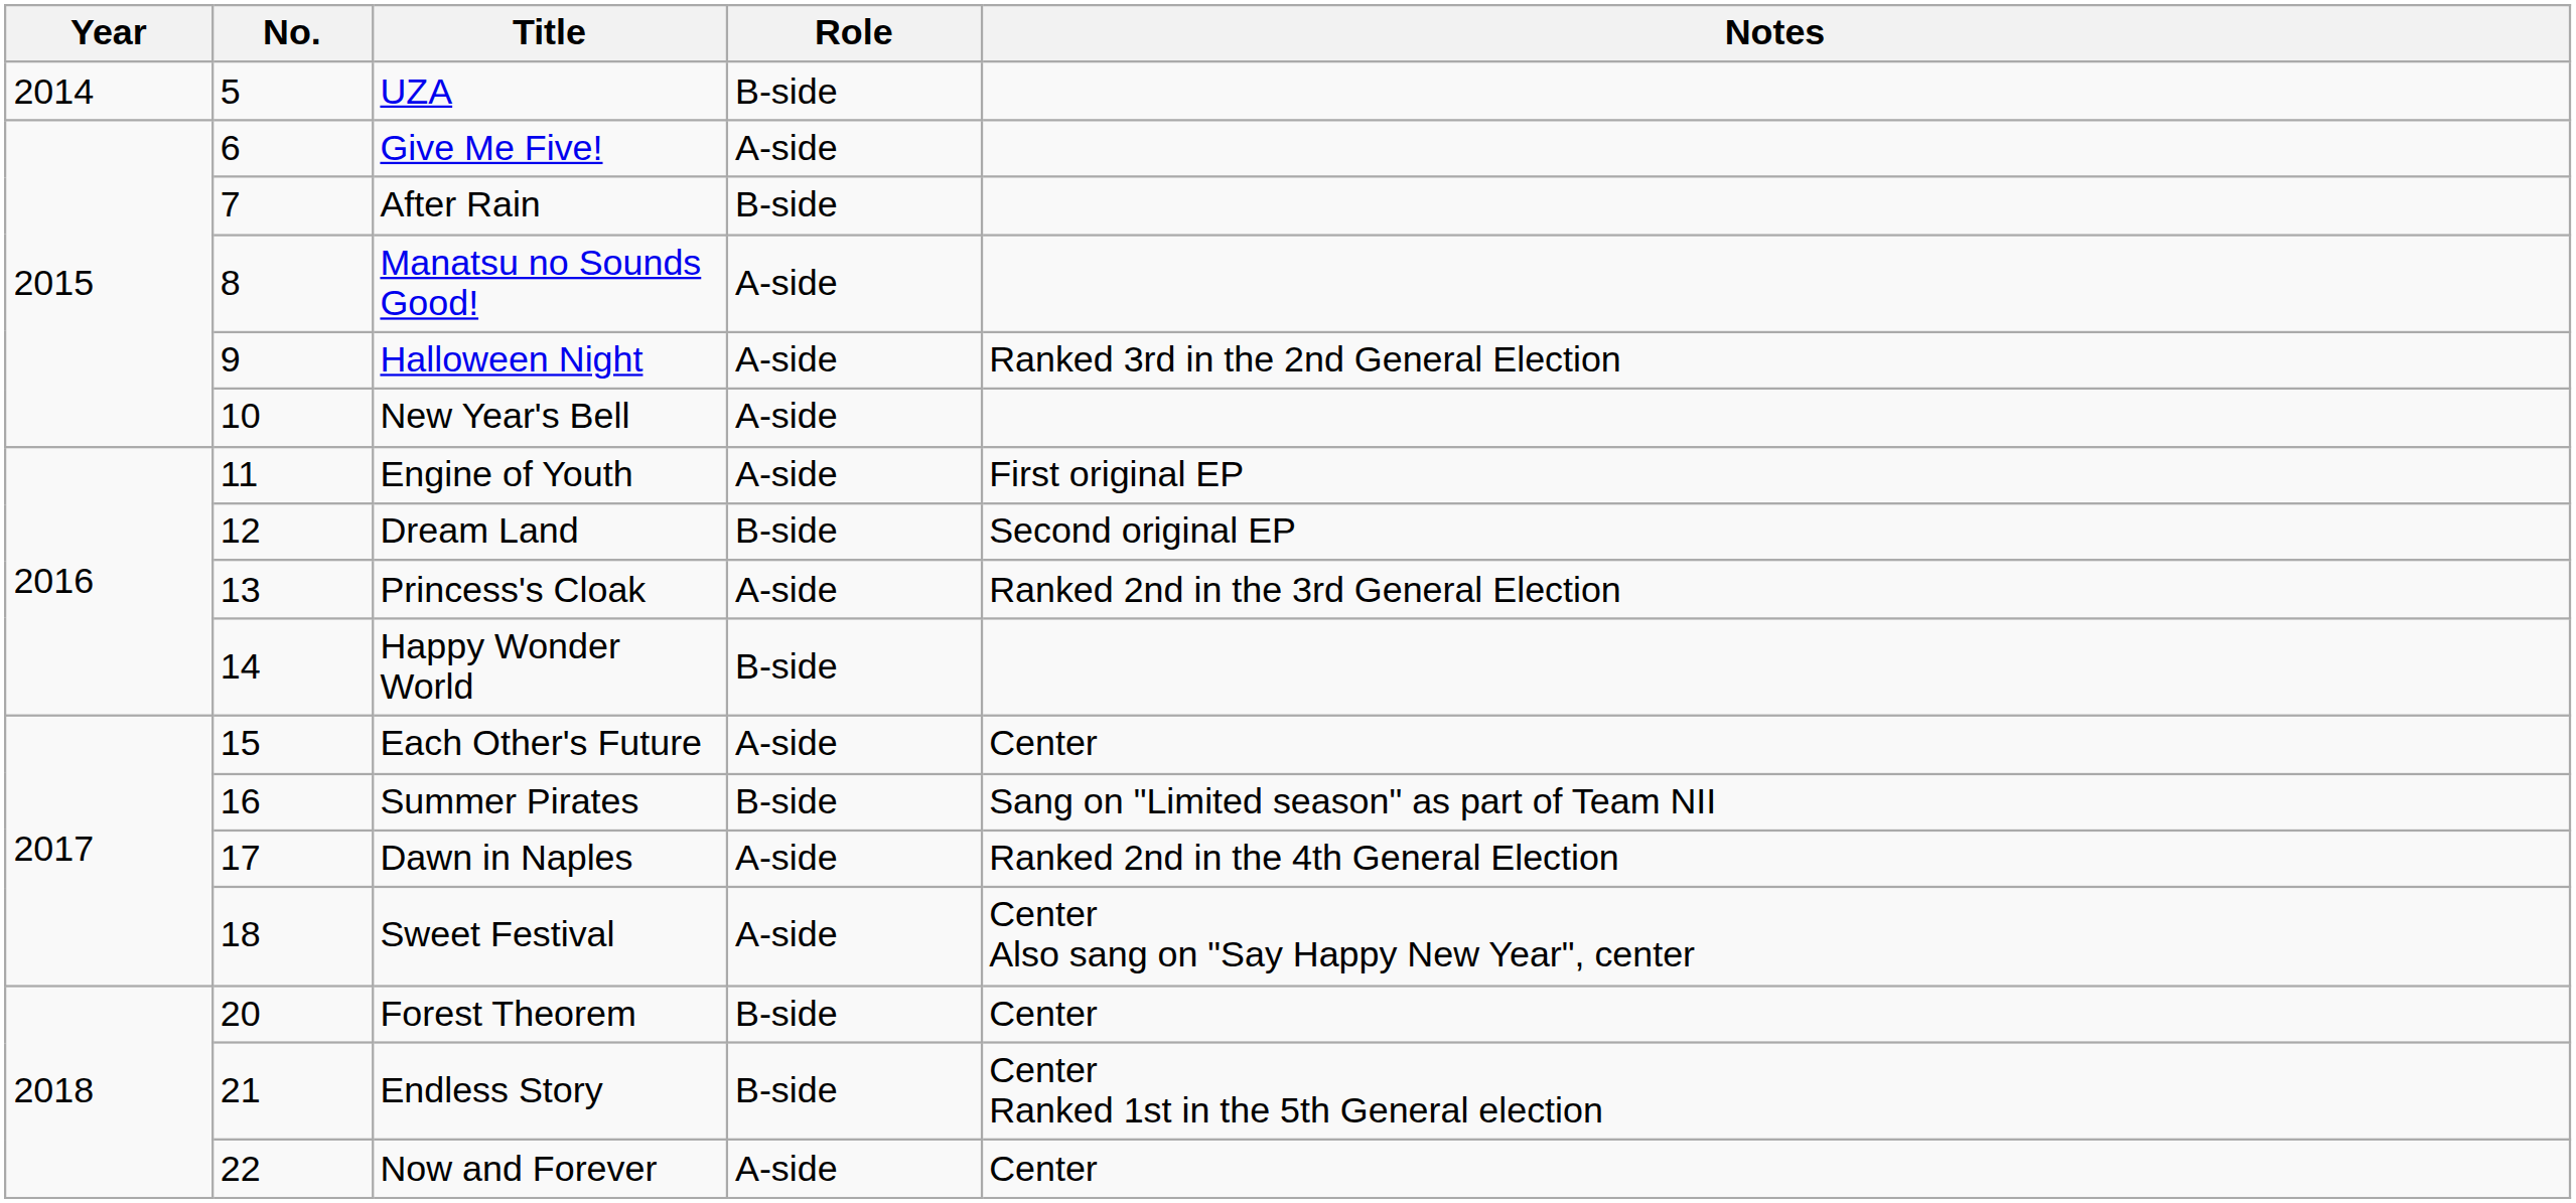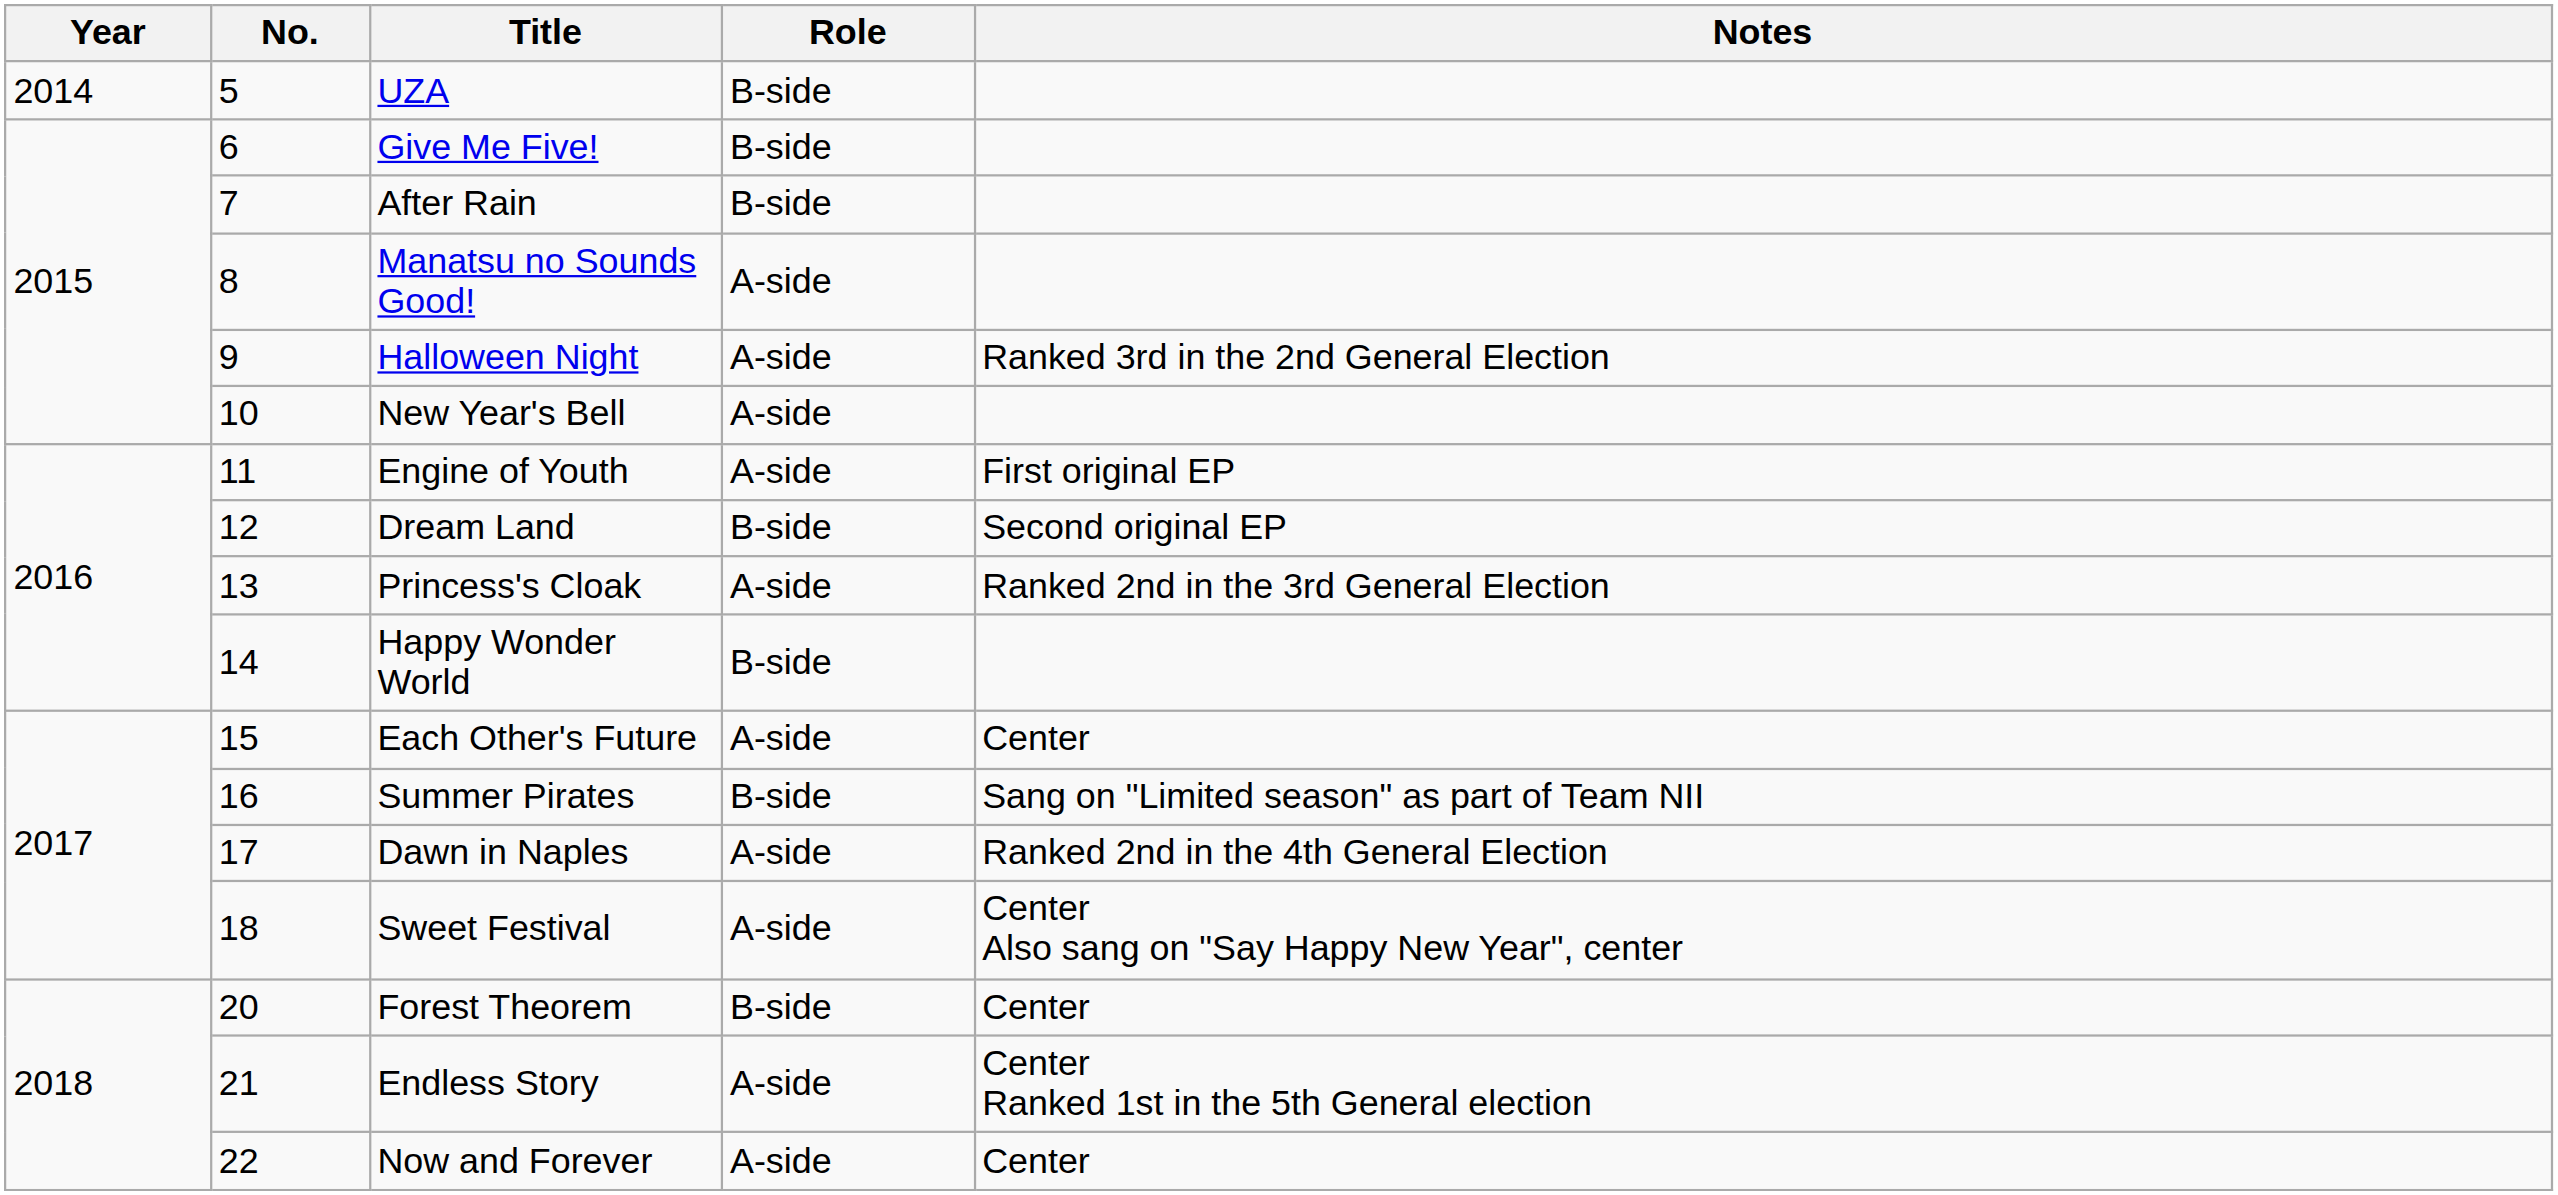Give Me Five! | Role: A-side -> B-side
Endless Story | Role: B-side -> A-side
